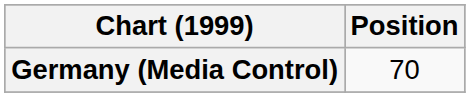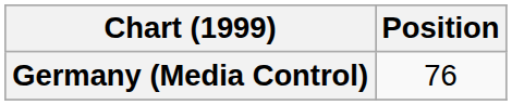Germany (Media Control) | Position: 70 -> 76
